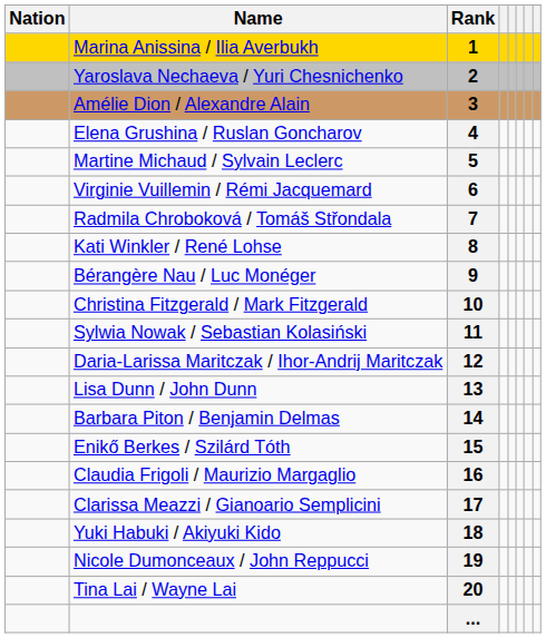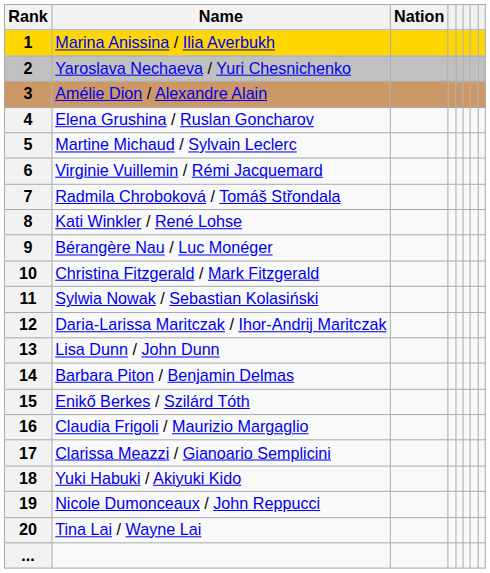columns swapped: Rank <-> Nation
